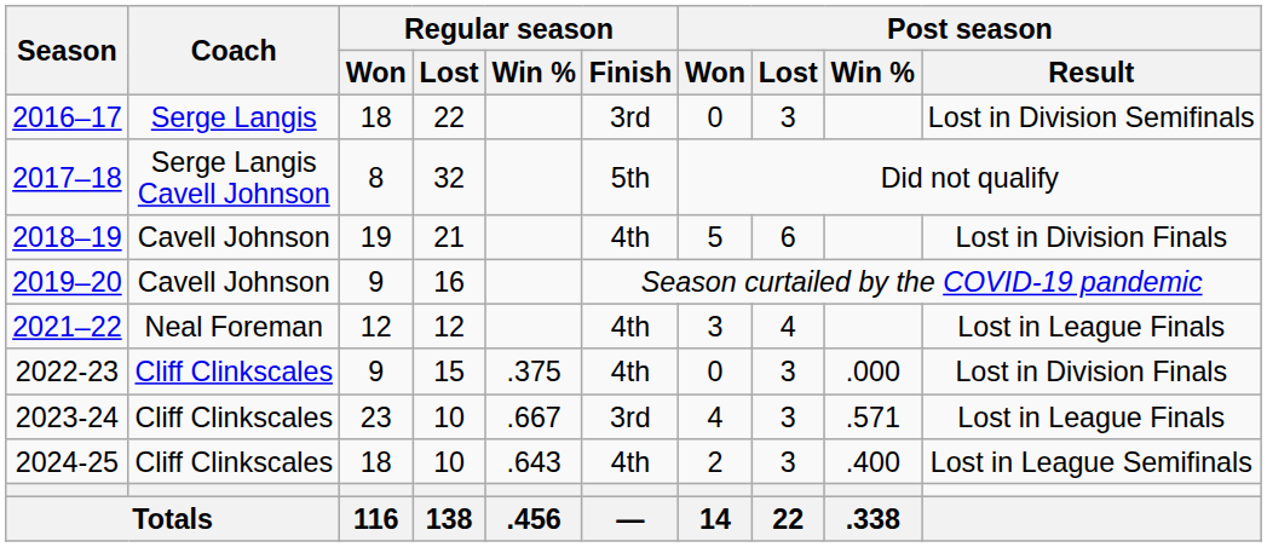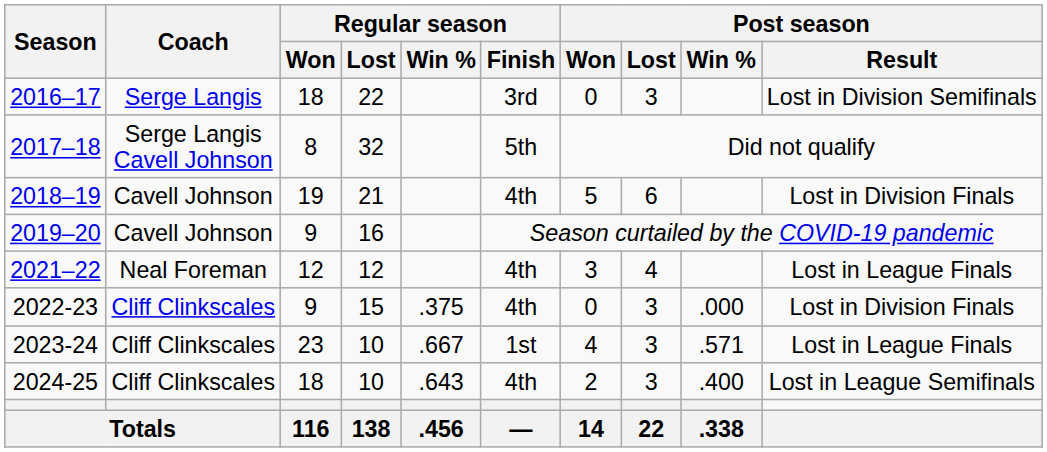2023-24 | Regular season / Finish: 3rd -> 1st
